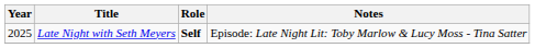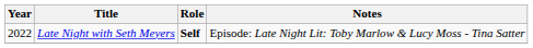Late Night with Seth Meyers | Year: 2025 -> 2022
